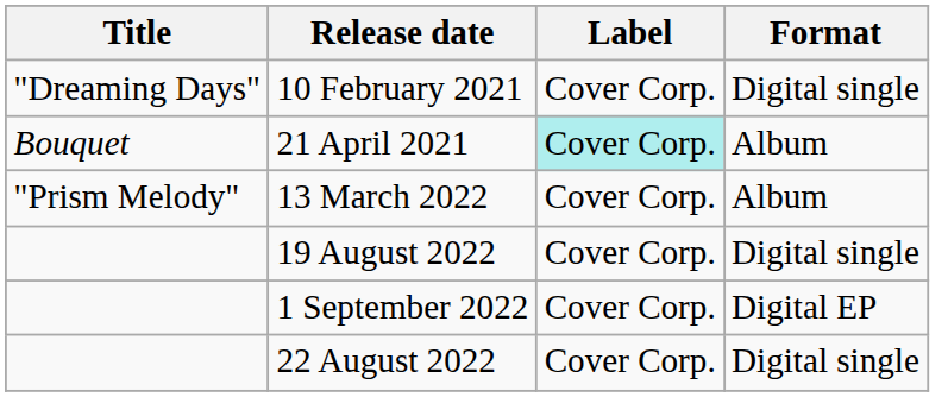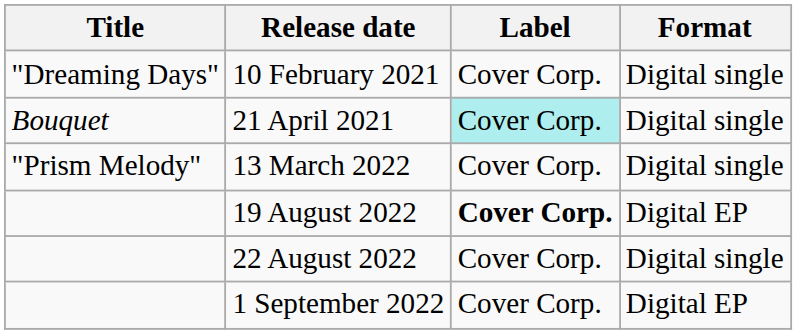21 April 2021 | Format: Album -> Digital single
13 March 2022 | Format: Album -> Digital single
19 August 2022 | Label: normal -> bold
19 August 2022 | Format: Digital single -> Digital EP
rows swapped: 22 August 2022 <-> 1 September 2022
